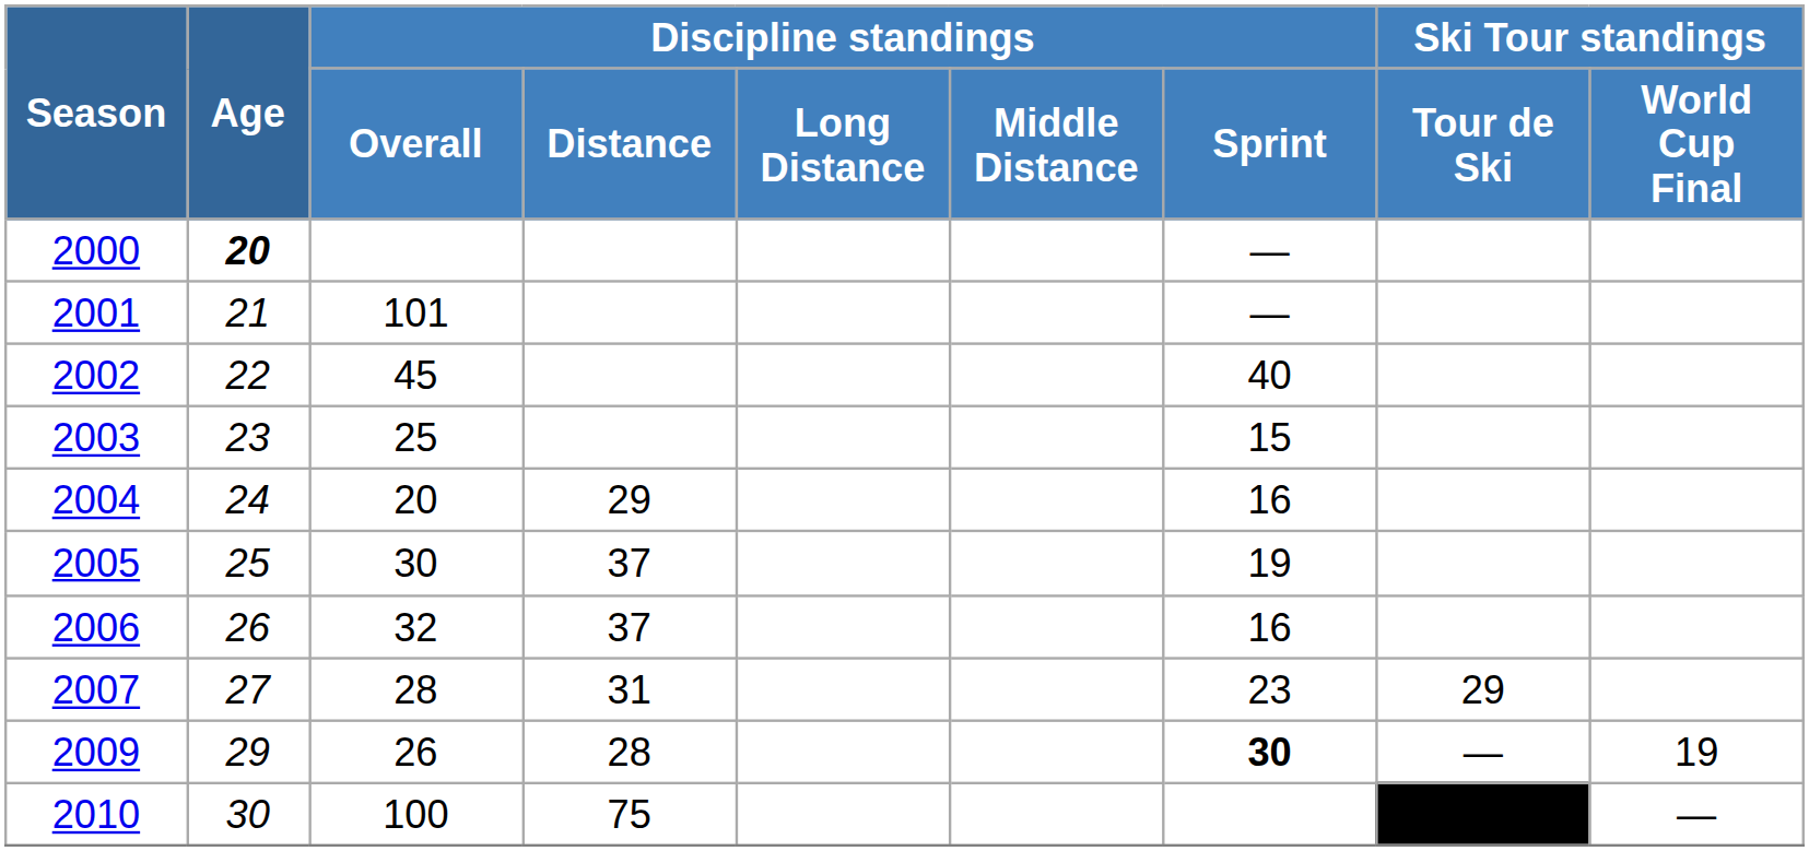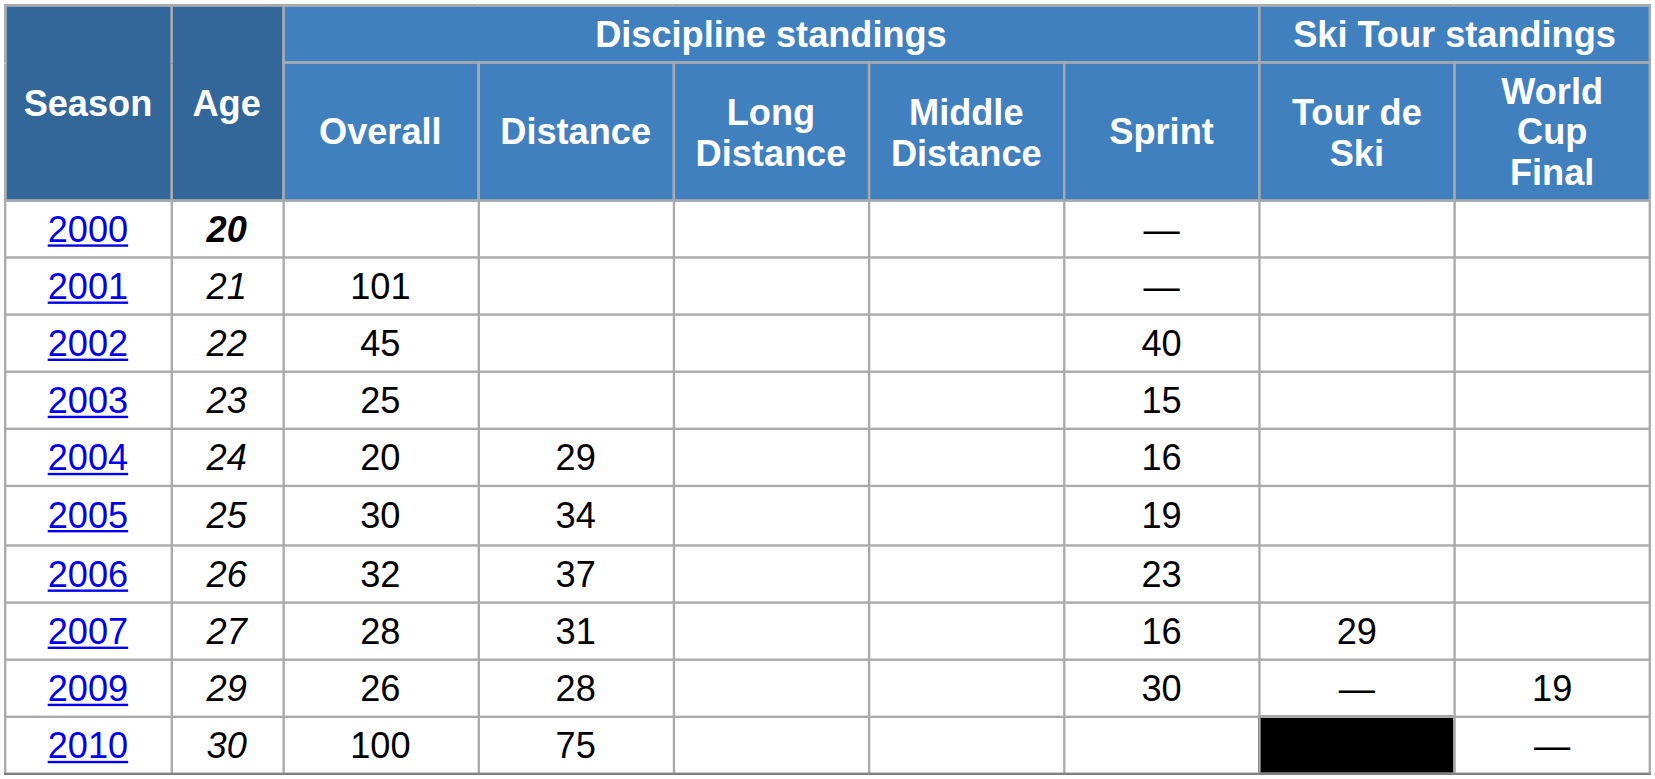2005 | Discipline standings / Distance: 37 -> 34
2006 | Discipline standings / Sprint: 16 -> 23
2007 | Discipline standings / Sprint: 23 -> 16
2009 | Discipline standings / Sprint: bold -> normal
